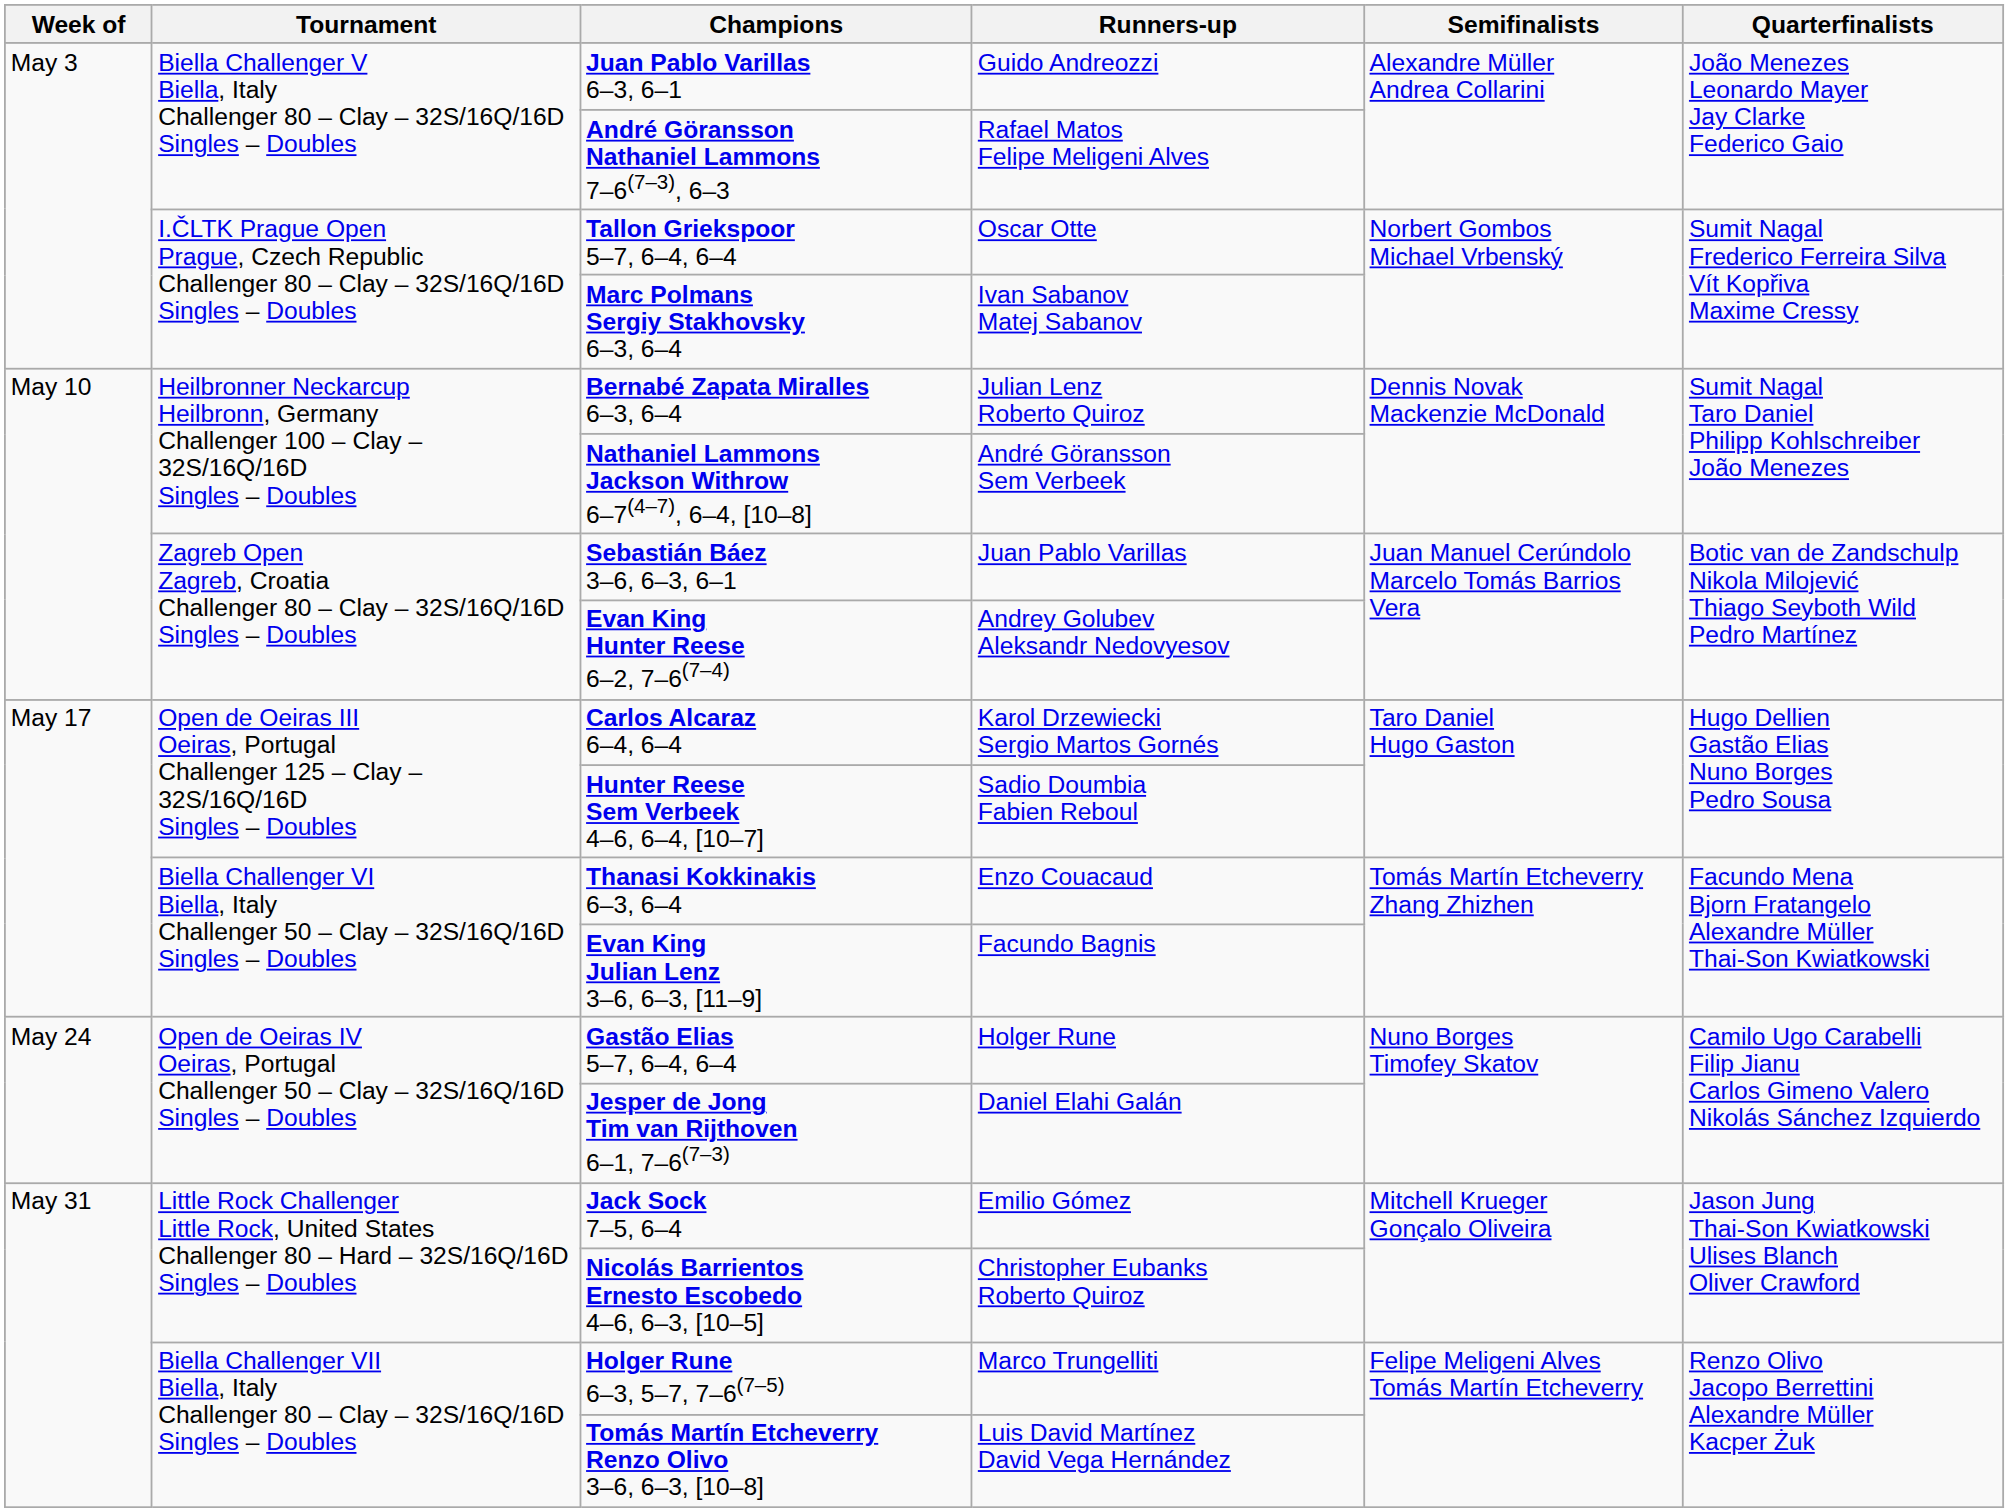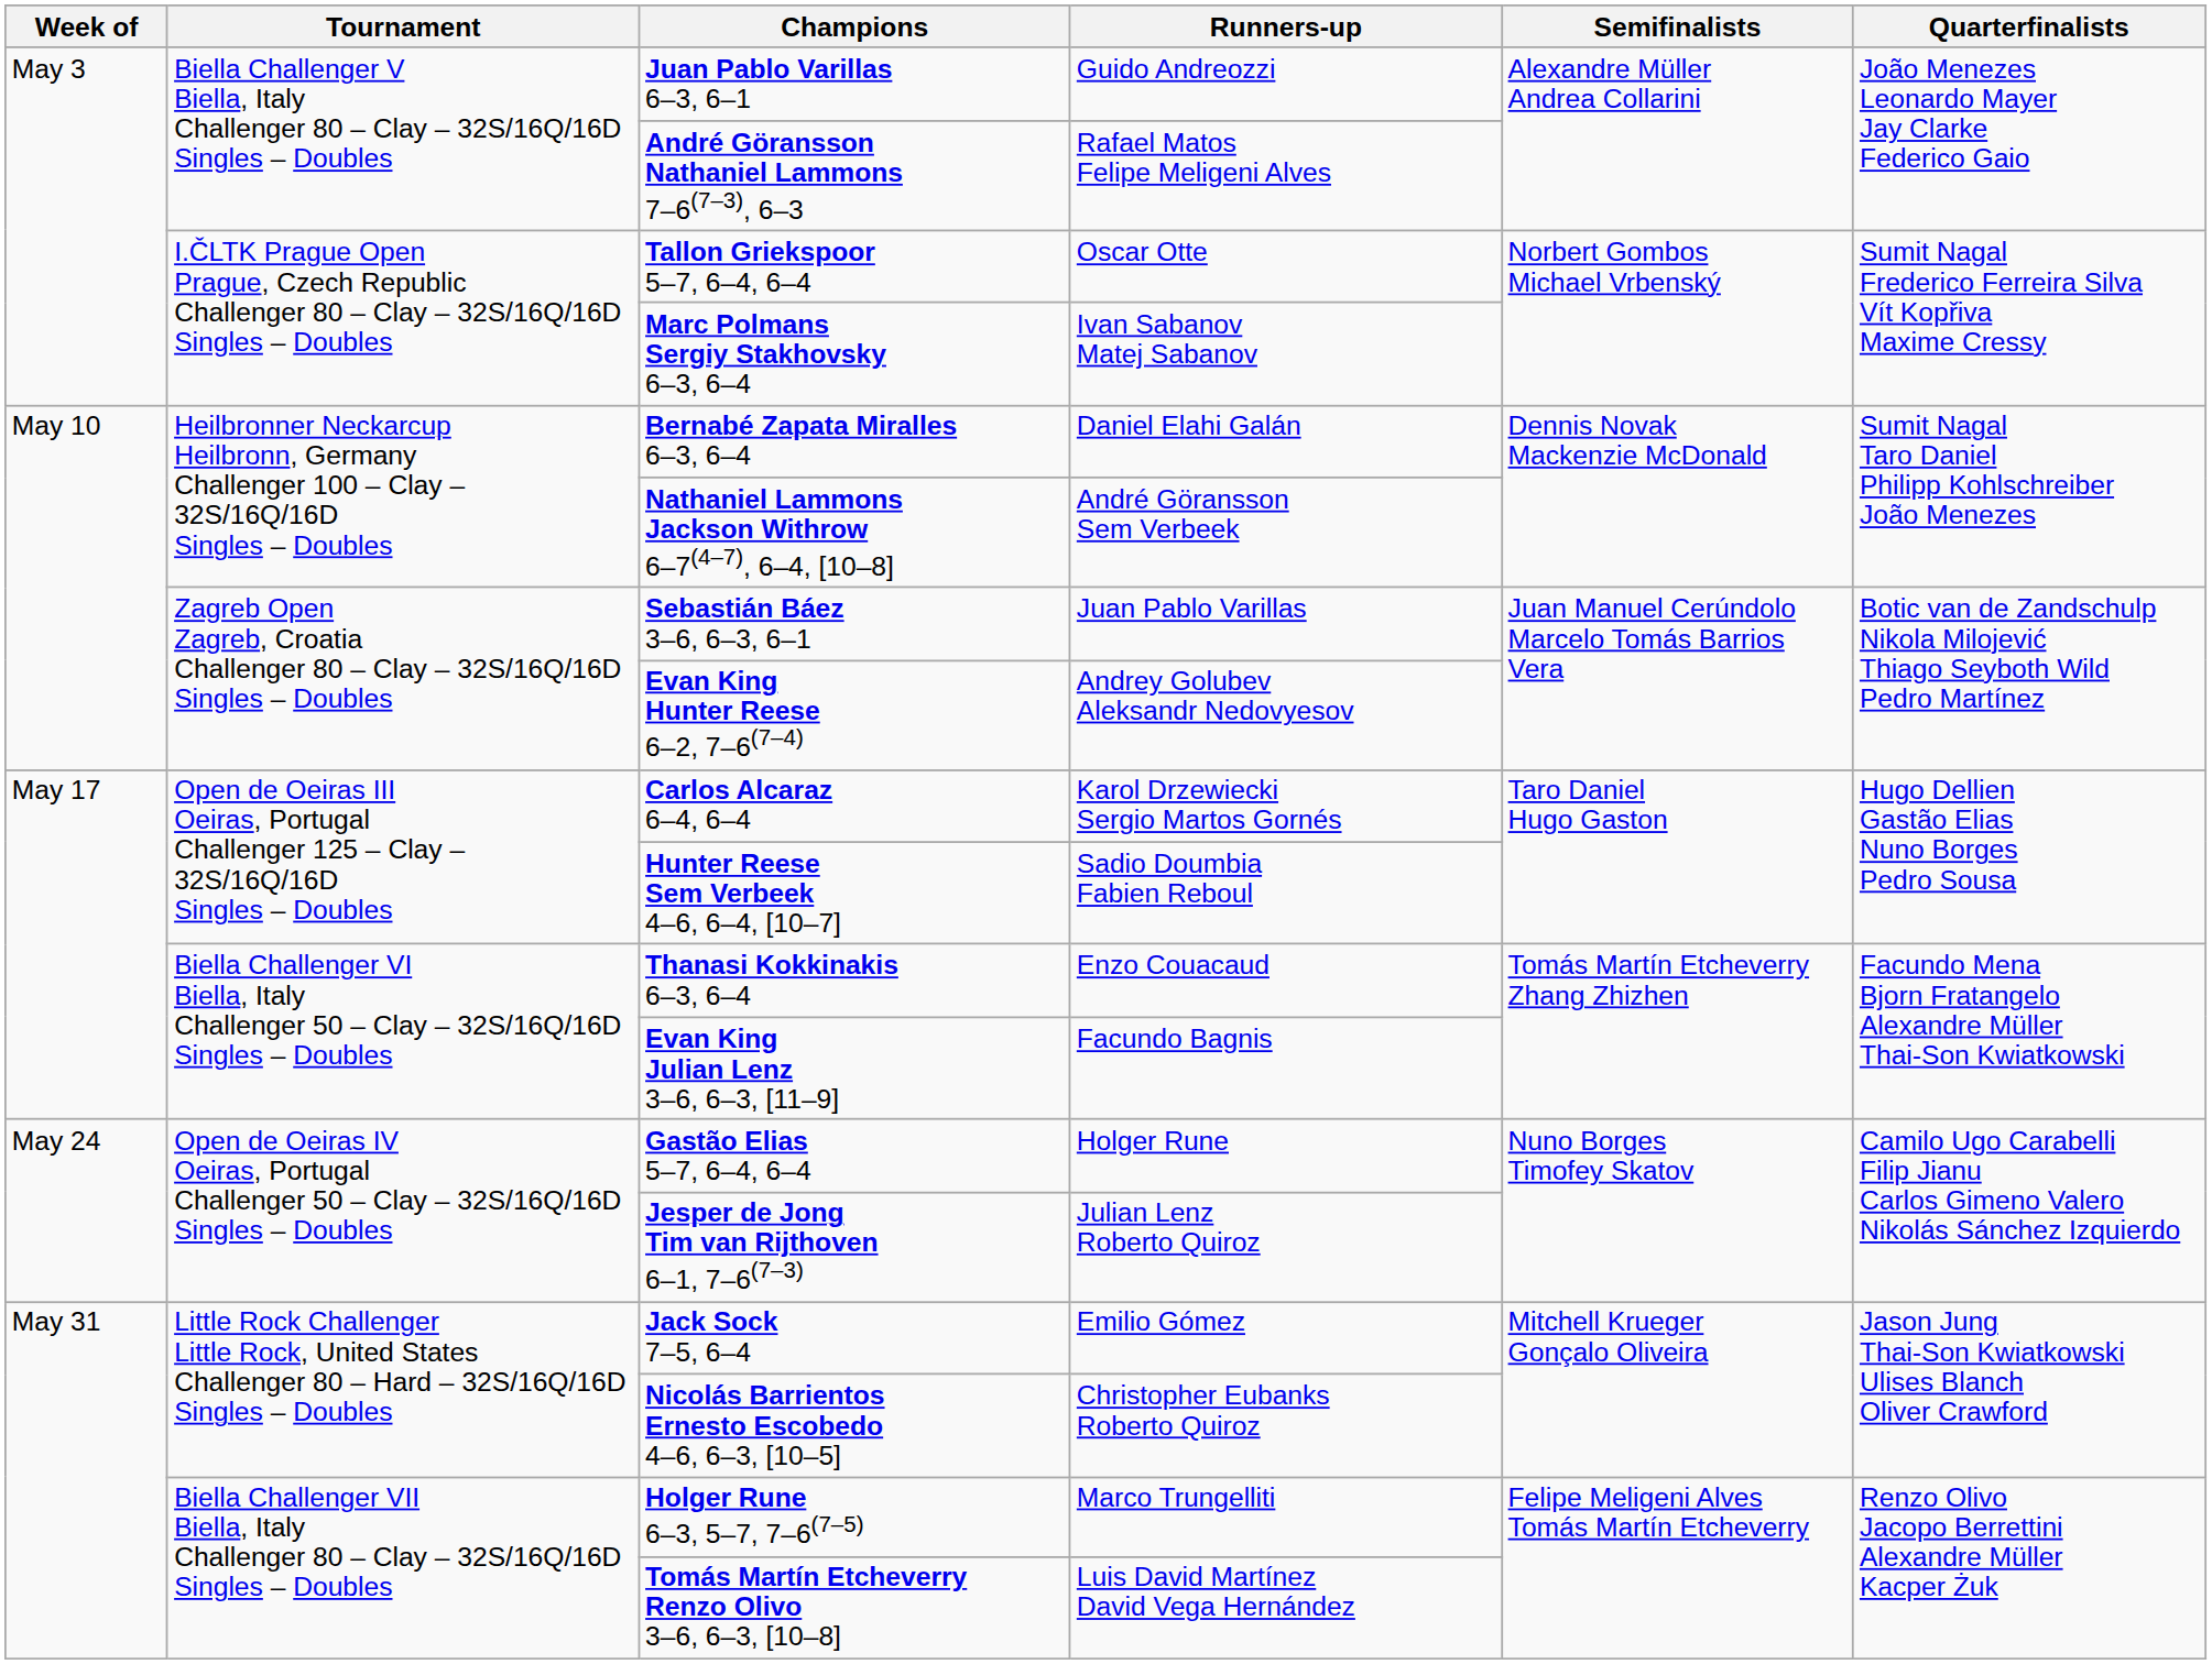Bernabé Zapata Miralles 6–3, 6–4 | Runners-up: Julian Lenz Roberto Quiroz -> Daniel Elahi Galán
Jesper de Jong Tim van Rijthoven 6–1, 7–6(7–3) | Runners-up: Daniel Elahi Galán -> Julian Lenz Roberto Quiroz
